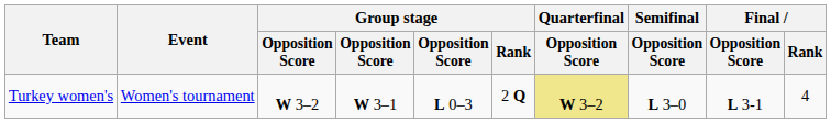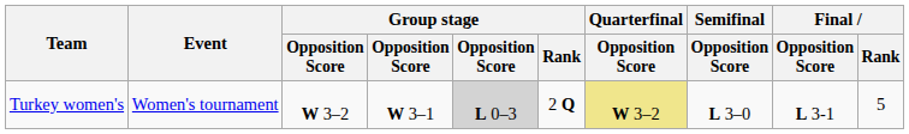Turkey women's | column 5: no background -> lightgrey background
Turkey women's | Final / Rank: 4 -> 5
